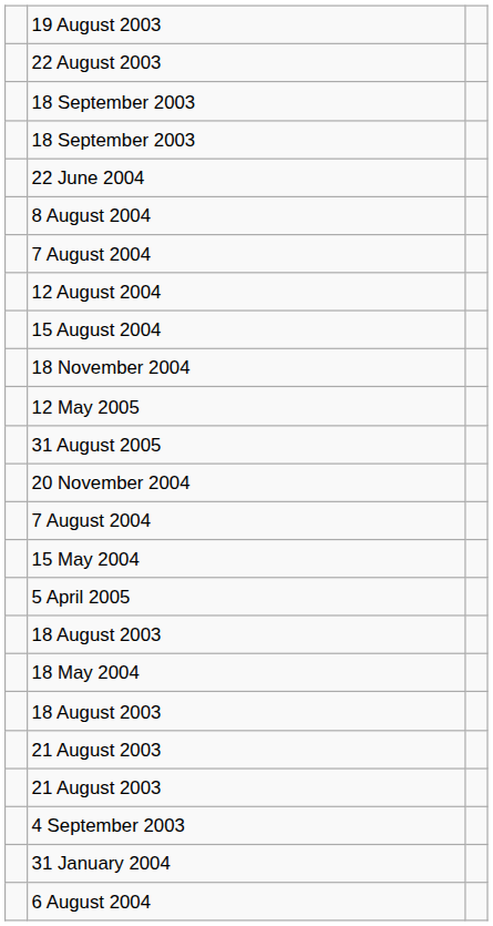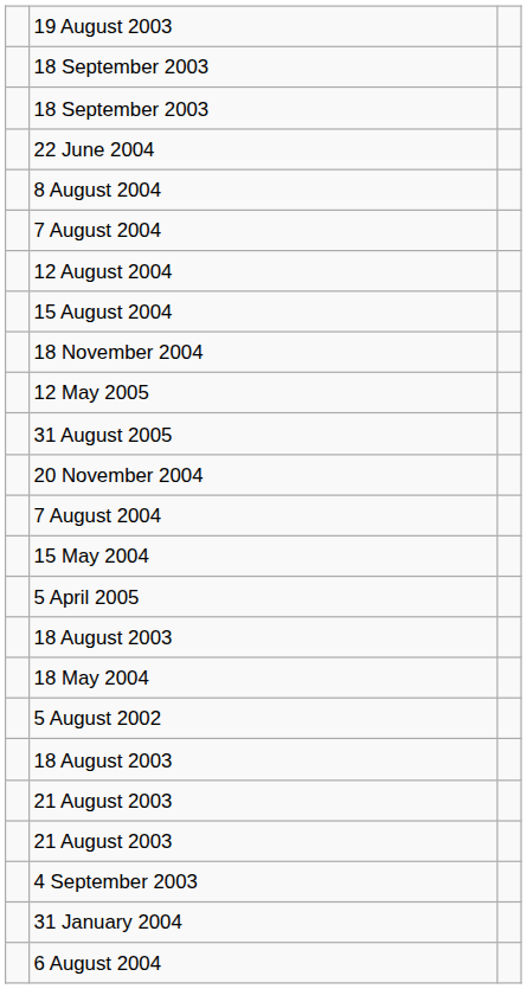- row: 22 August 2003
+ row: 5 August 2002
